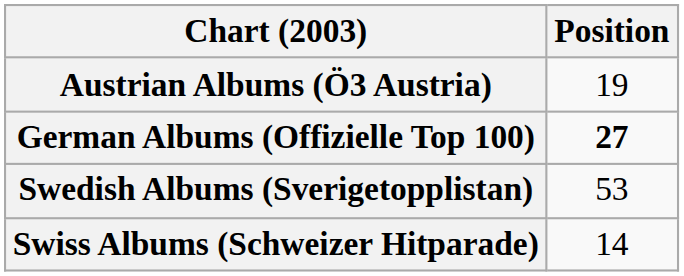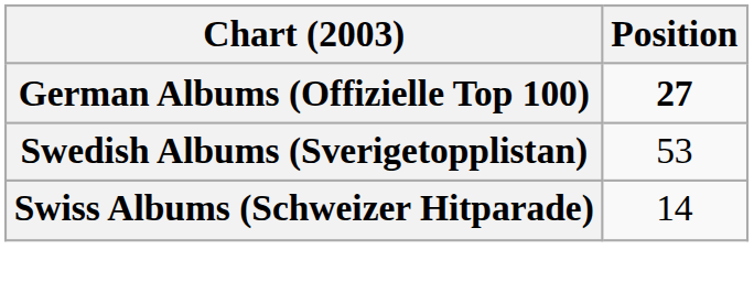- row: Austrian Albums (Ö3 Austria) | 19
